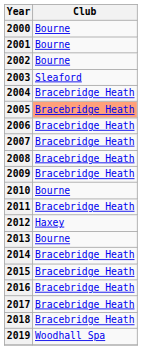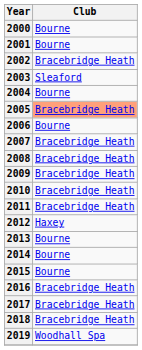2002 | Club: Bourne -> Bracebridge Heath
2004 | Club: Bracebridge Heath -> Bourne
2006 | Club: Bracebridge Heath -> Bourne
2010 | Club: Bourne -> Bracebridge Heath
2014 | Club: Bracebridge Heath -> Bourne
2015 | Club: Bracebridge Heath -> Bourne
